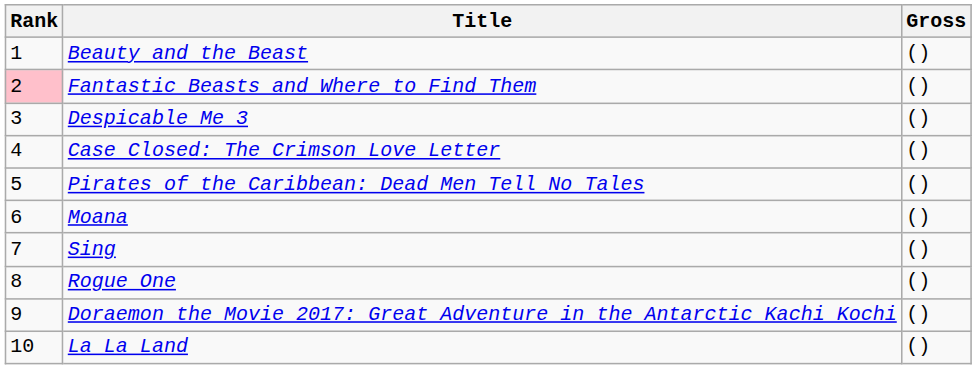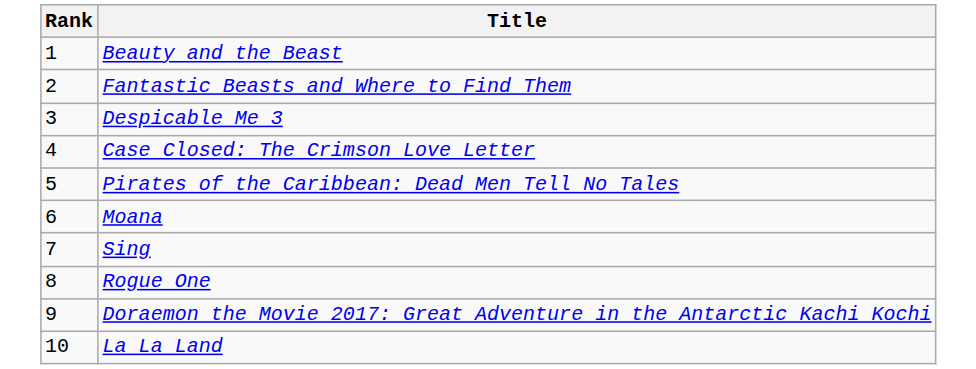- column: Gross | () | () | () | () | () | () | () | () | () | ()
Fantastic Beasts and Where to Find Them | Rank: pink background -> no background
